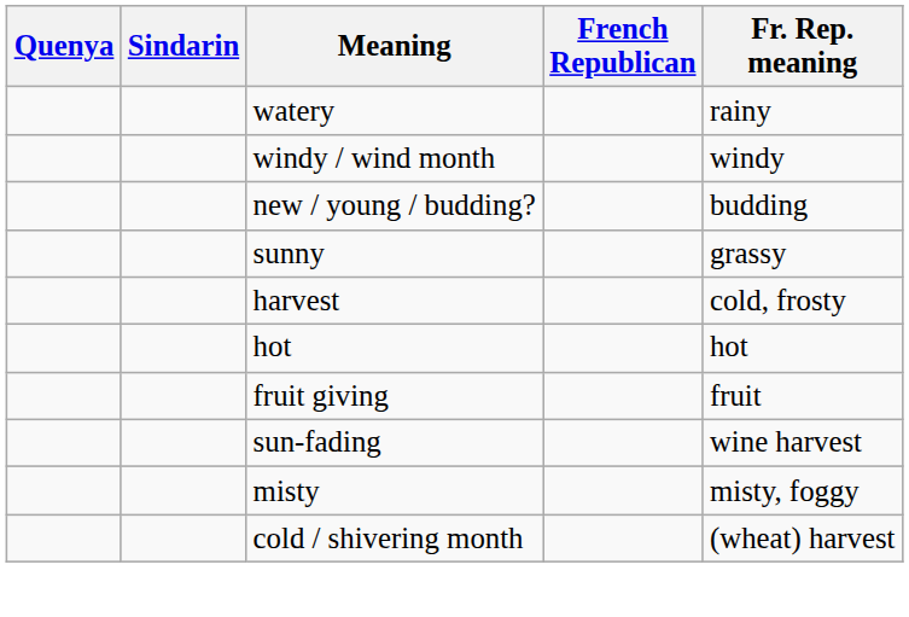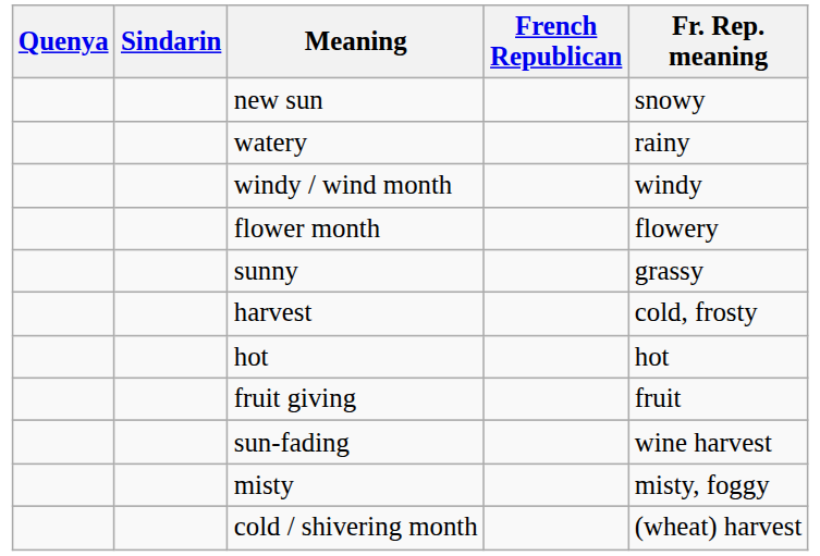+ row: new sun | snowy
- row: new / young / budding? | budding
+ row: flower month | flowery
